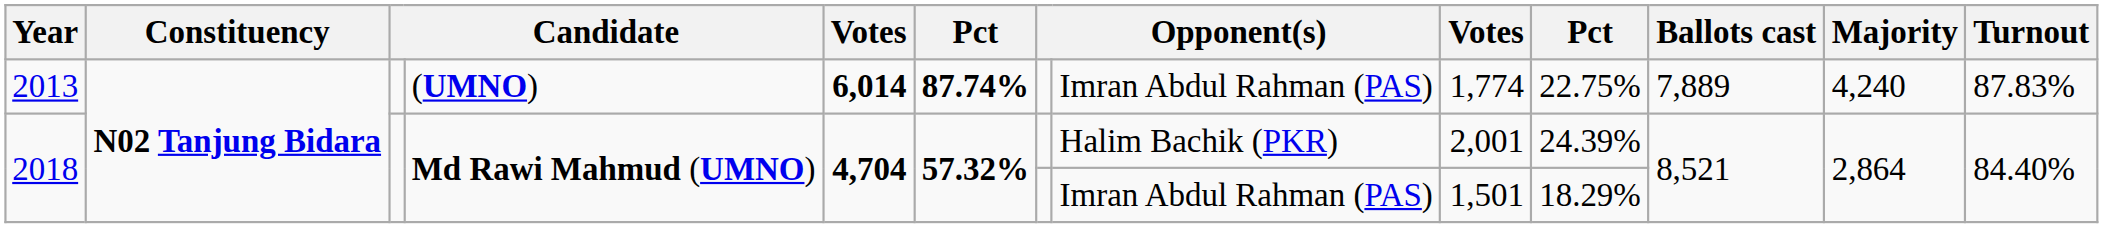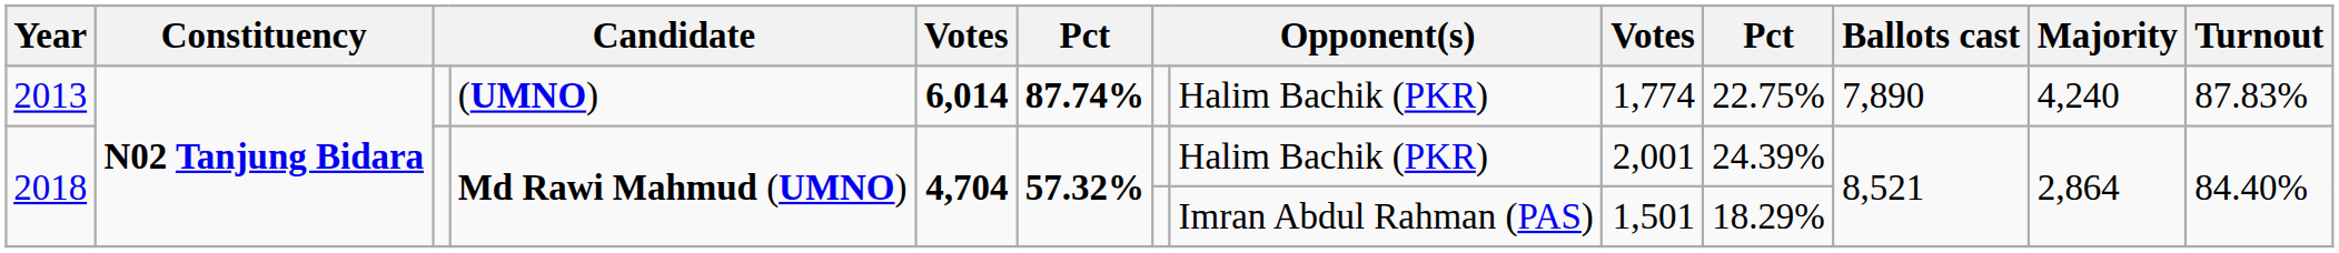2013 | column 8: Imran Abdul Rahman (PAS) -> Halim Bachik (PKR)
2013 | Ballots cast: 7,889 -> 7,890
